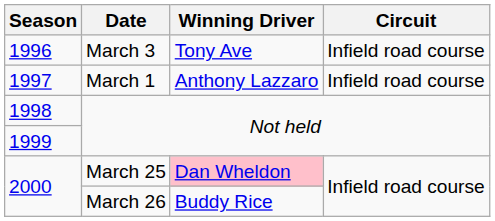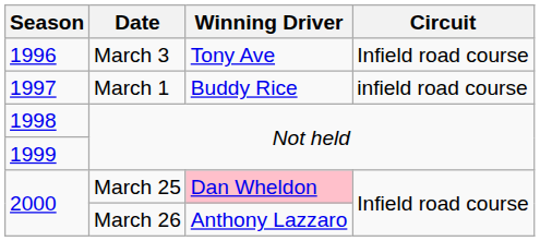1997 | Winning Driver: Anthony Lazzaro -> Buddy Rice
1997 | Circuit: Infield road course -> infield road course
2000 / March 26 | Winning Driver: Buddy Rice -> Anthony Lazzaro
